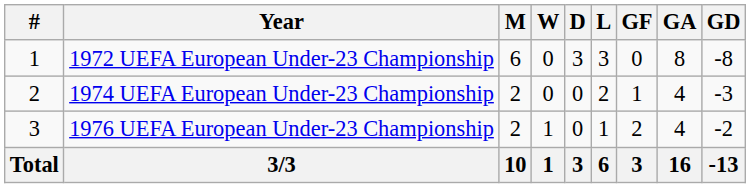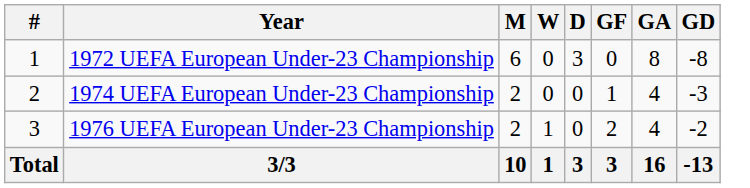- column: L | 3 | 2 | 1 | 6
